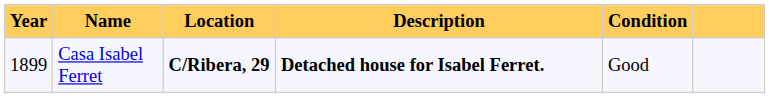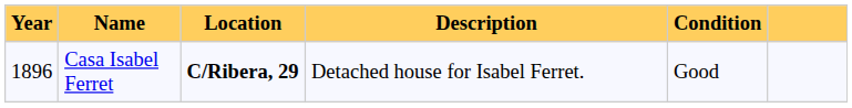Casa Isabel Ferret | Year: 1899 -> 1896
Casa Isabel Ferret | Description: bold -> normal
